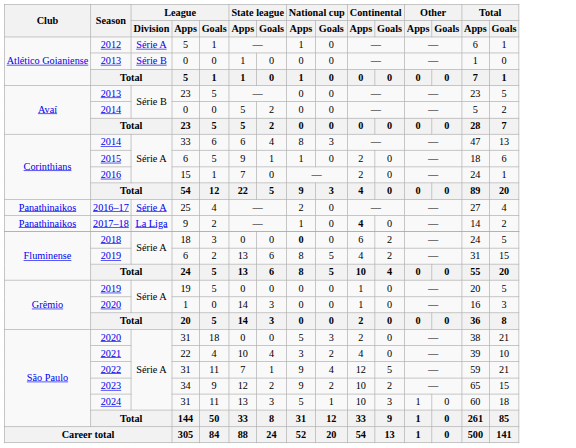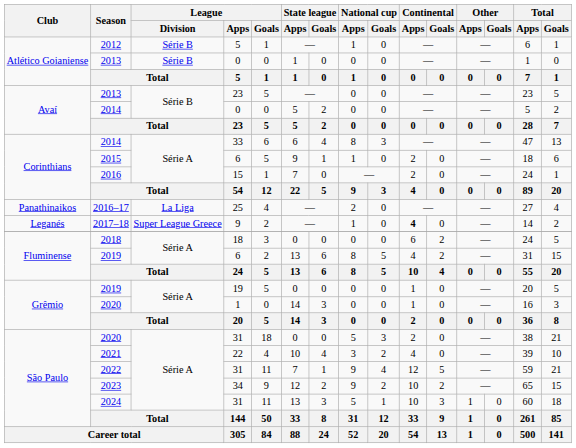2012 | League / Division: Série A -> Série B
2016–17 | League / Division: Série A -> La Liga
2017–18 | Club: Panathinaikos -> Leganés
2017–18 | League / Division: La Liga -> Super League Greece
2018 | National cup / Apps: bold -> normal
